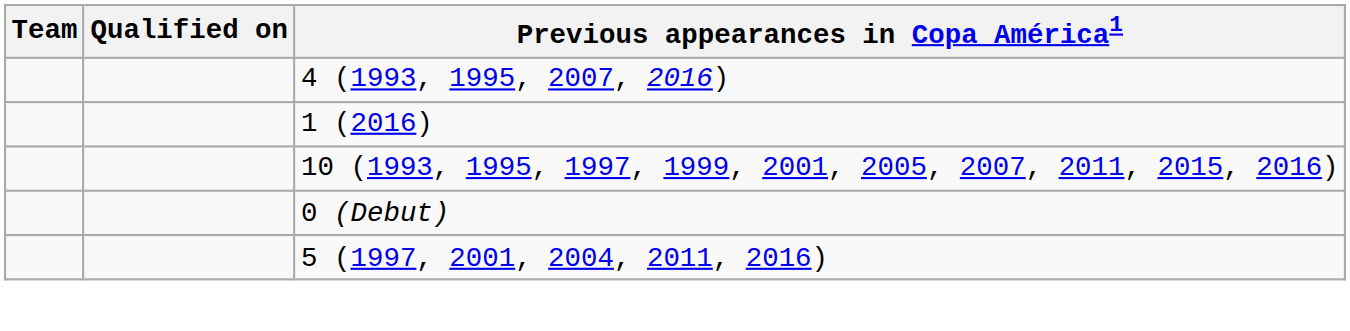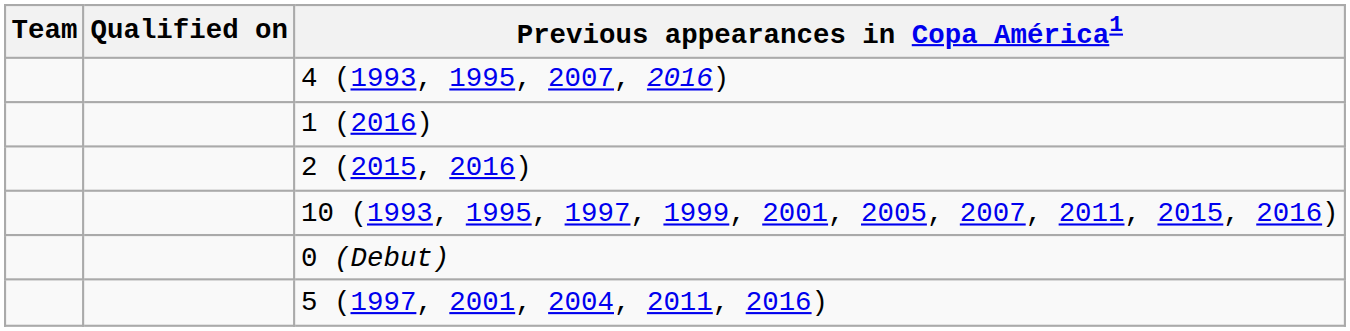+ row: 2 (2015, 2016)
